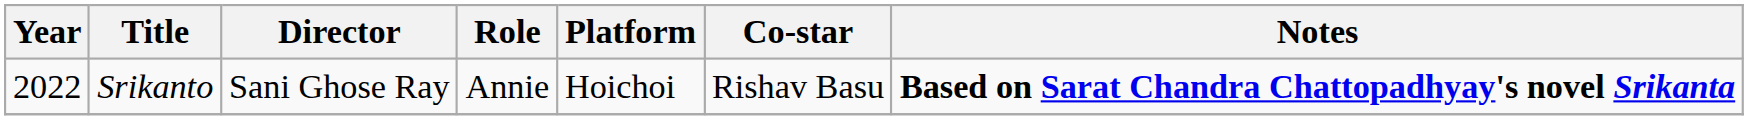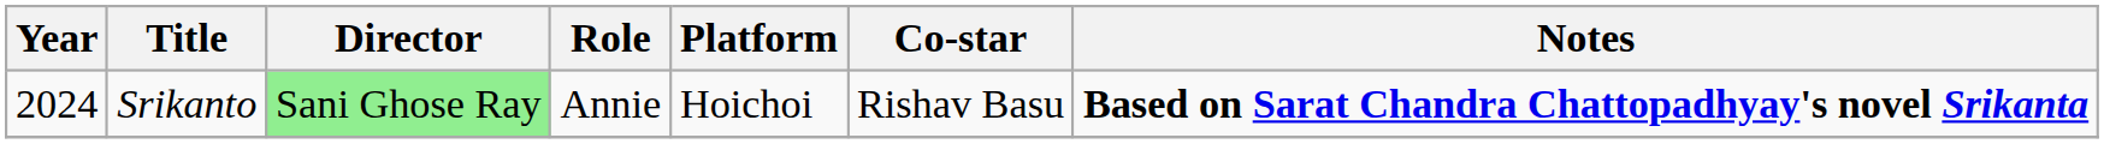Srikanto | Year: 2022 -> 2024
Srikanto | Director: no background -> lightgreen background
